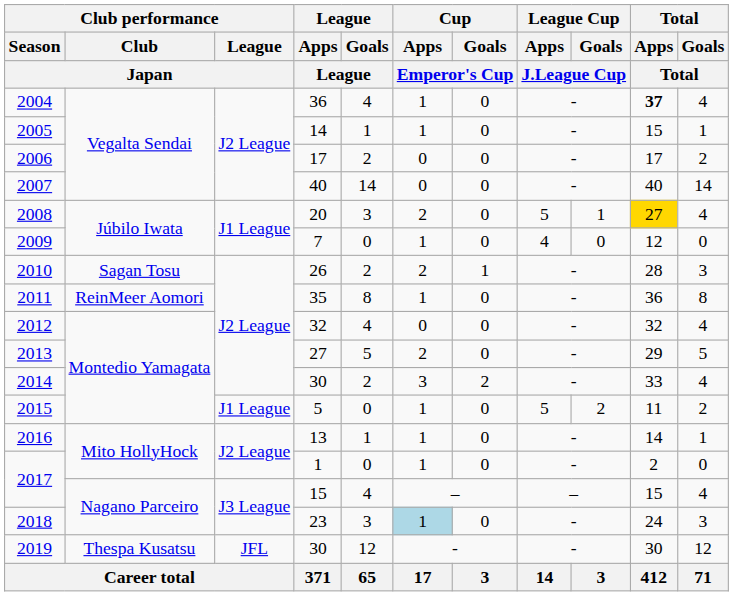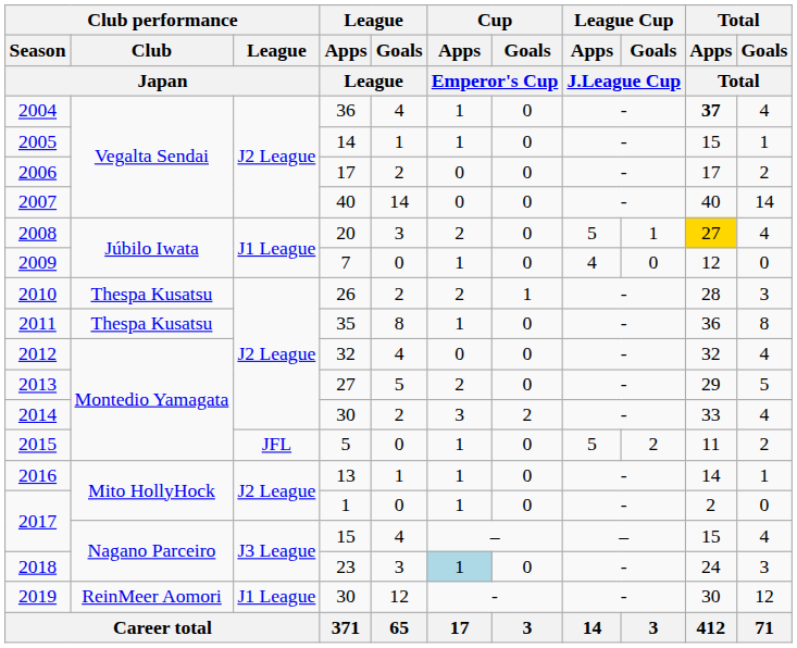2010 | Club performance / Club / Japan: Sagan Tosu -> Thespa Kusatsu
2011 | Club performance / Club / Japan: ReinMeer Aomori -> Thespa Kusatsu
2015 | Club performance / League / Japan: J1 League -> JFL
2019 | Club performance / Club / Japan: Thespa Kusatsu -> ReinMeer Aomori
2019 | Club performance / League / Japan: JFL -> J1 League
